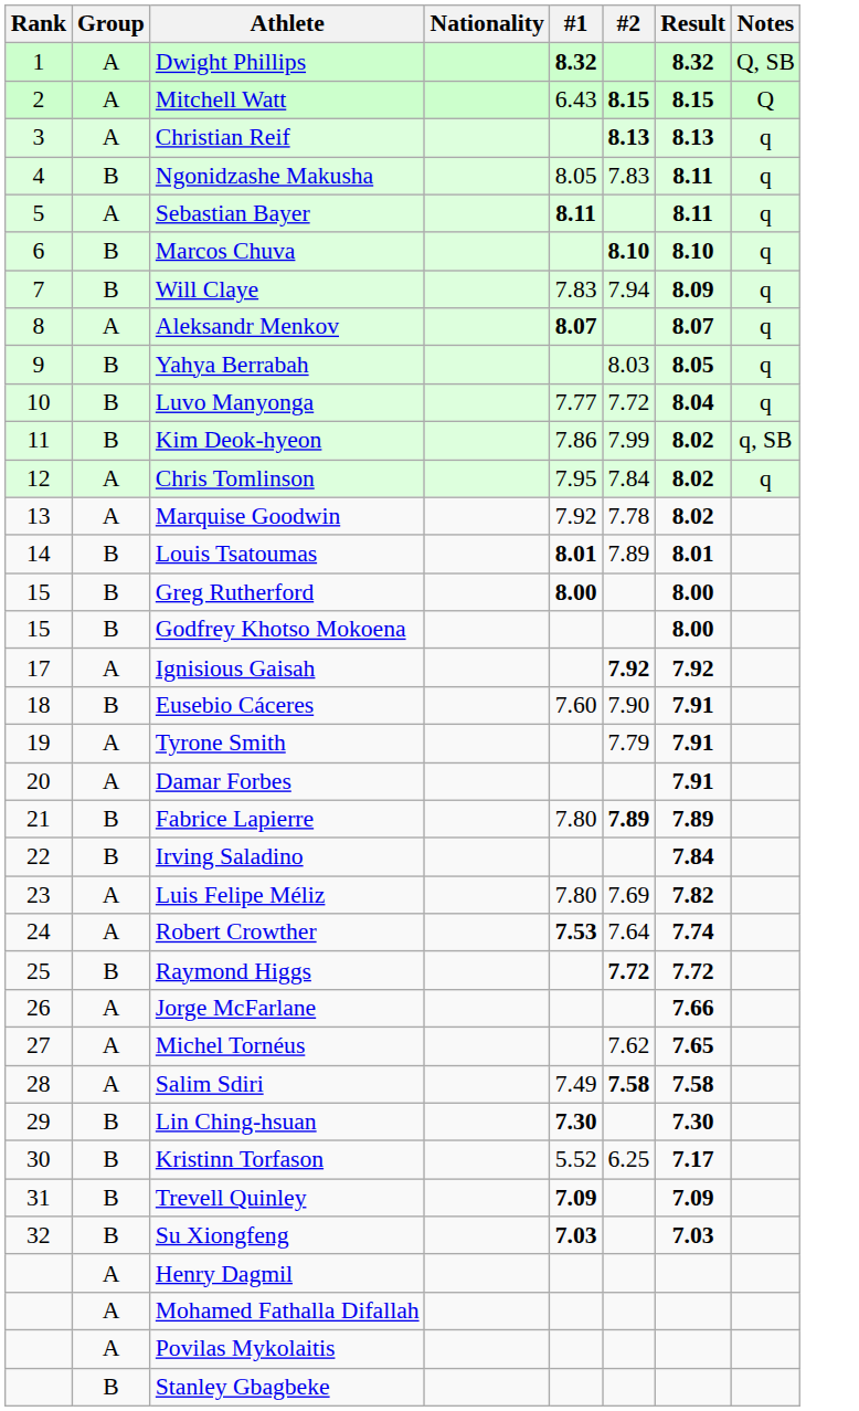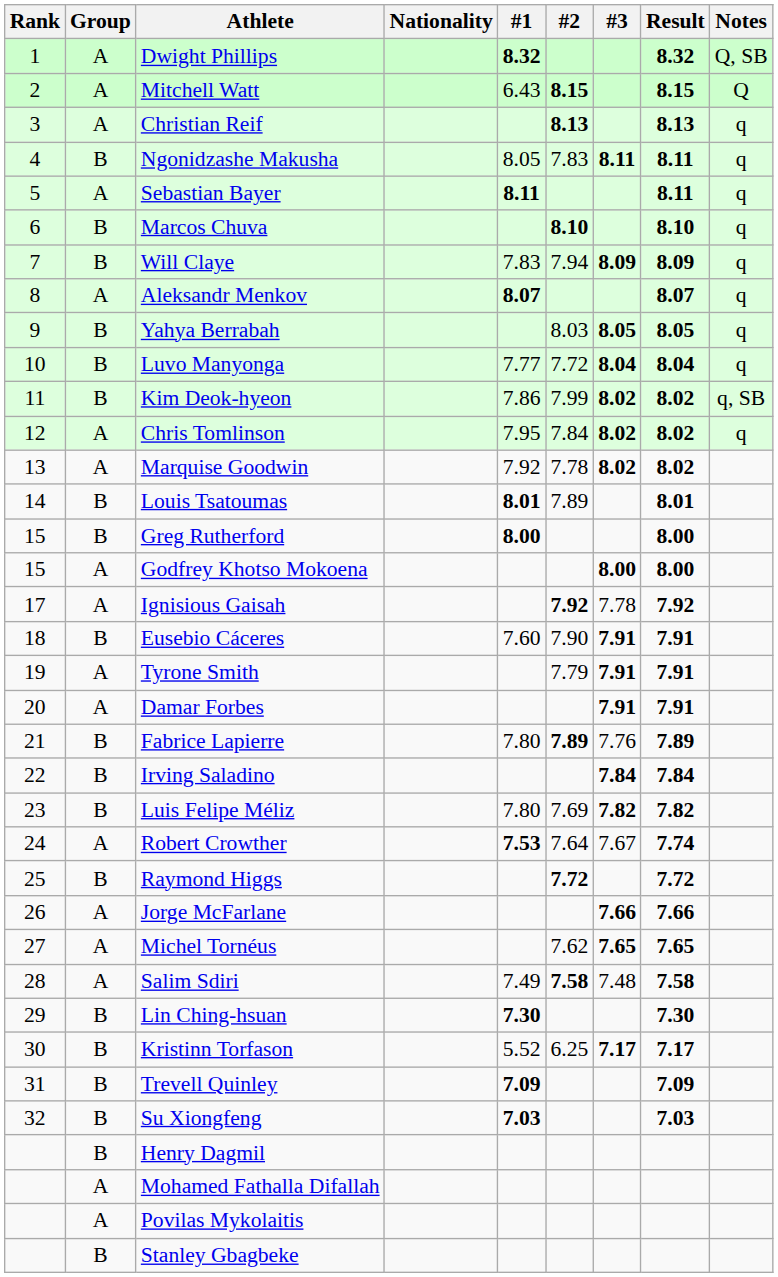+ column: #3 | 8.11 | 8.09 | 8.05 | 8.04 | 8.02 | 8.02 | 8.02 | 8.00 | 7.78 | 7.91 | 7.91 | 7.91 | 7.76 | 7.84 | 7.82 | 7.67 | 7.66 | 7.65 | 7.48 | 7.17
Godfrey Khotso Mokoena | Group: B -> A
Luis Felipe Méliz | Group: A -> B
Henry Dagmil | Group: A -> B
